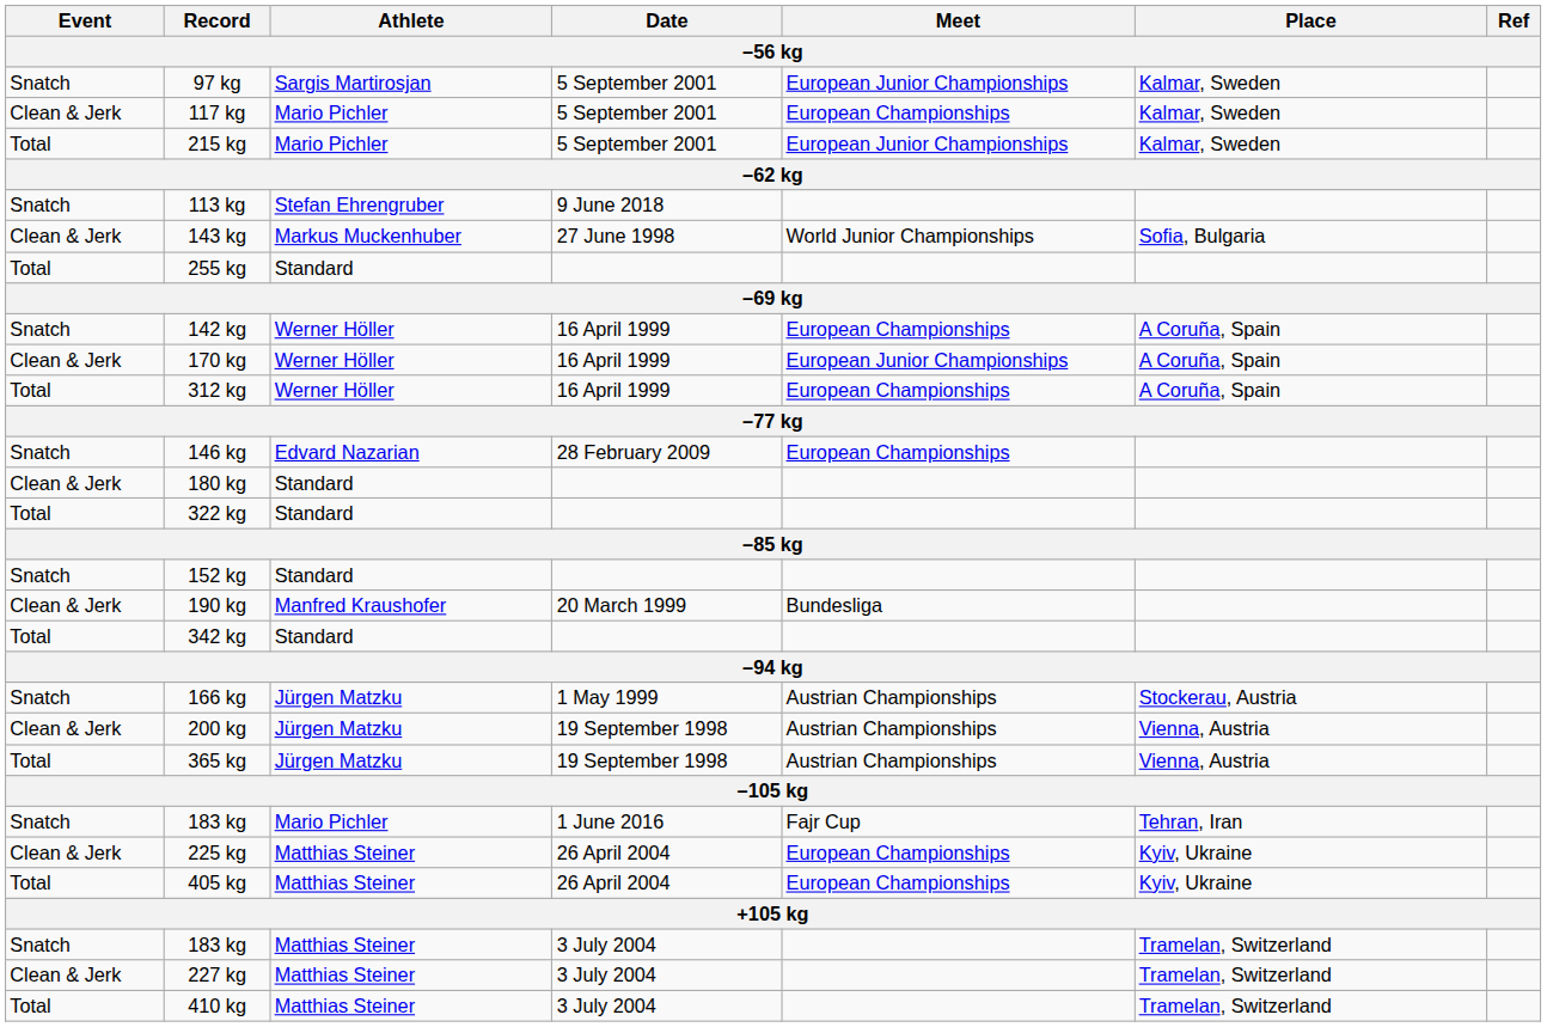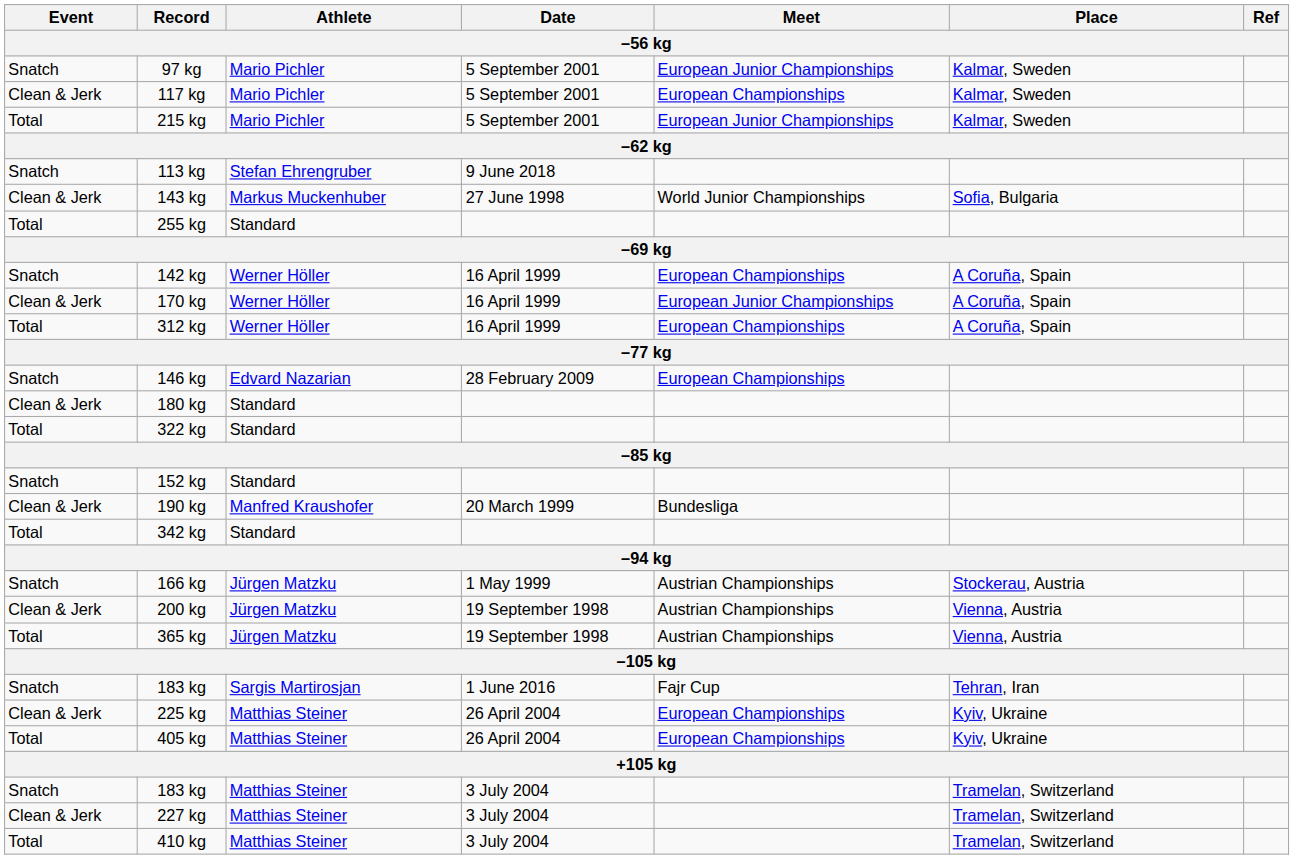97 kg | Athlete: Sargis Martirosjan -> Mario Pichler
183 kg / 1 June 2016 | Athlete: Mario Pichler -> Sargis Martirosjan
